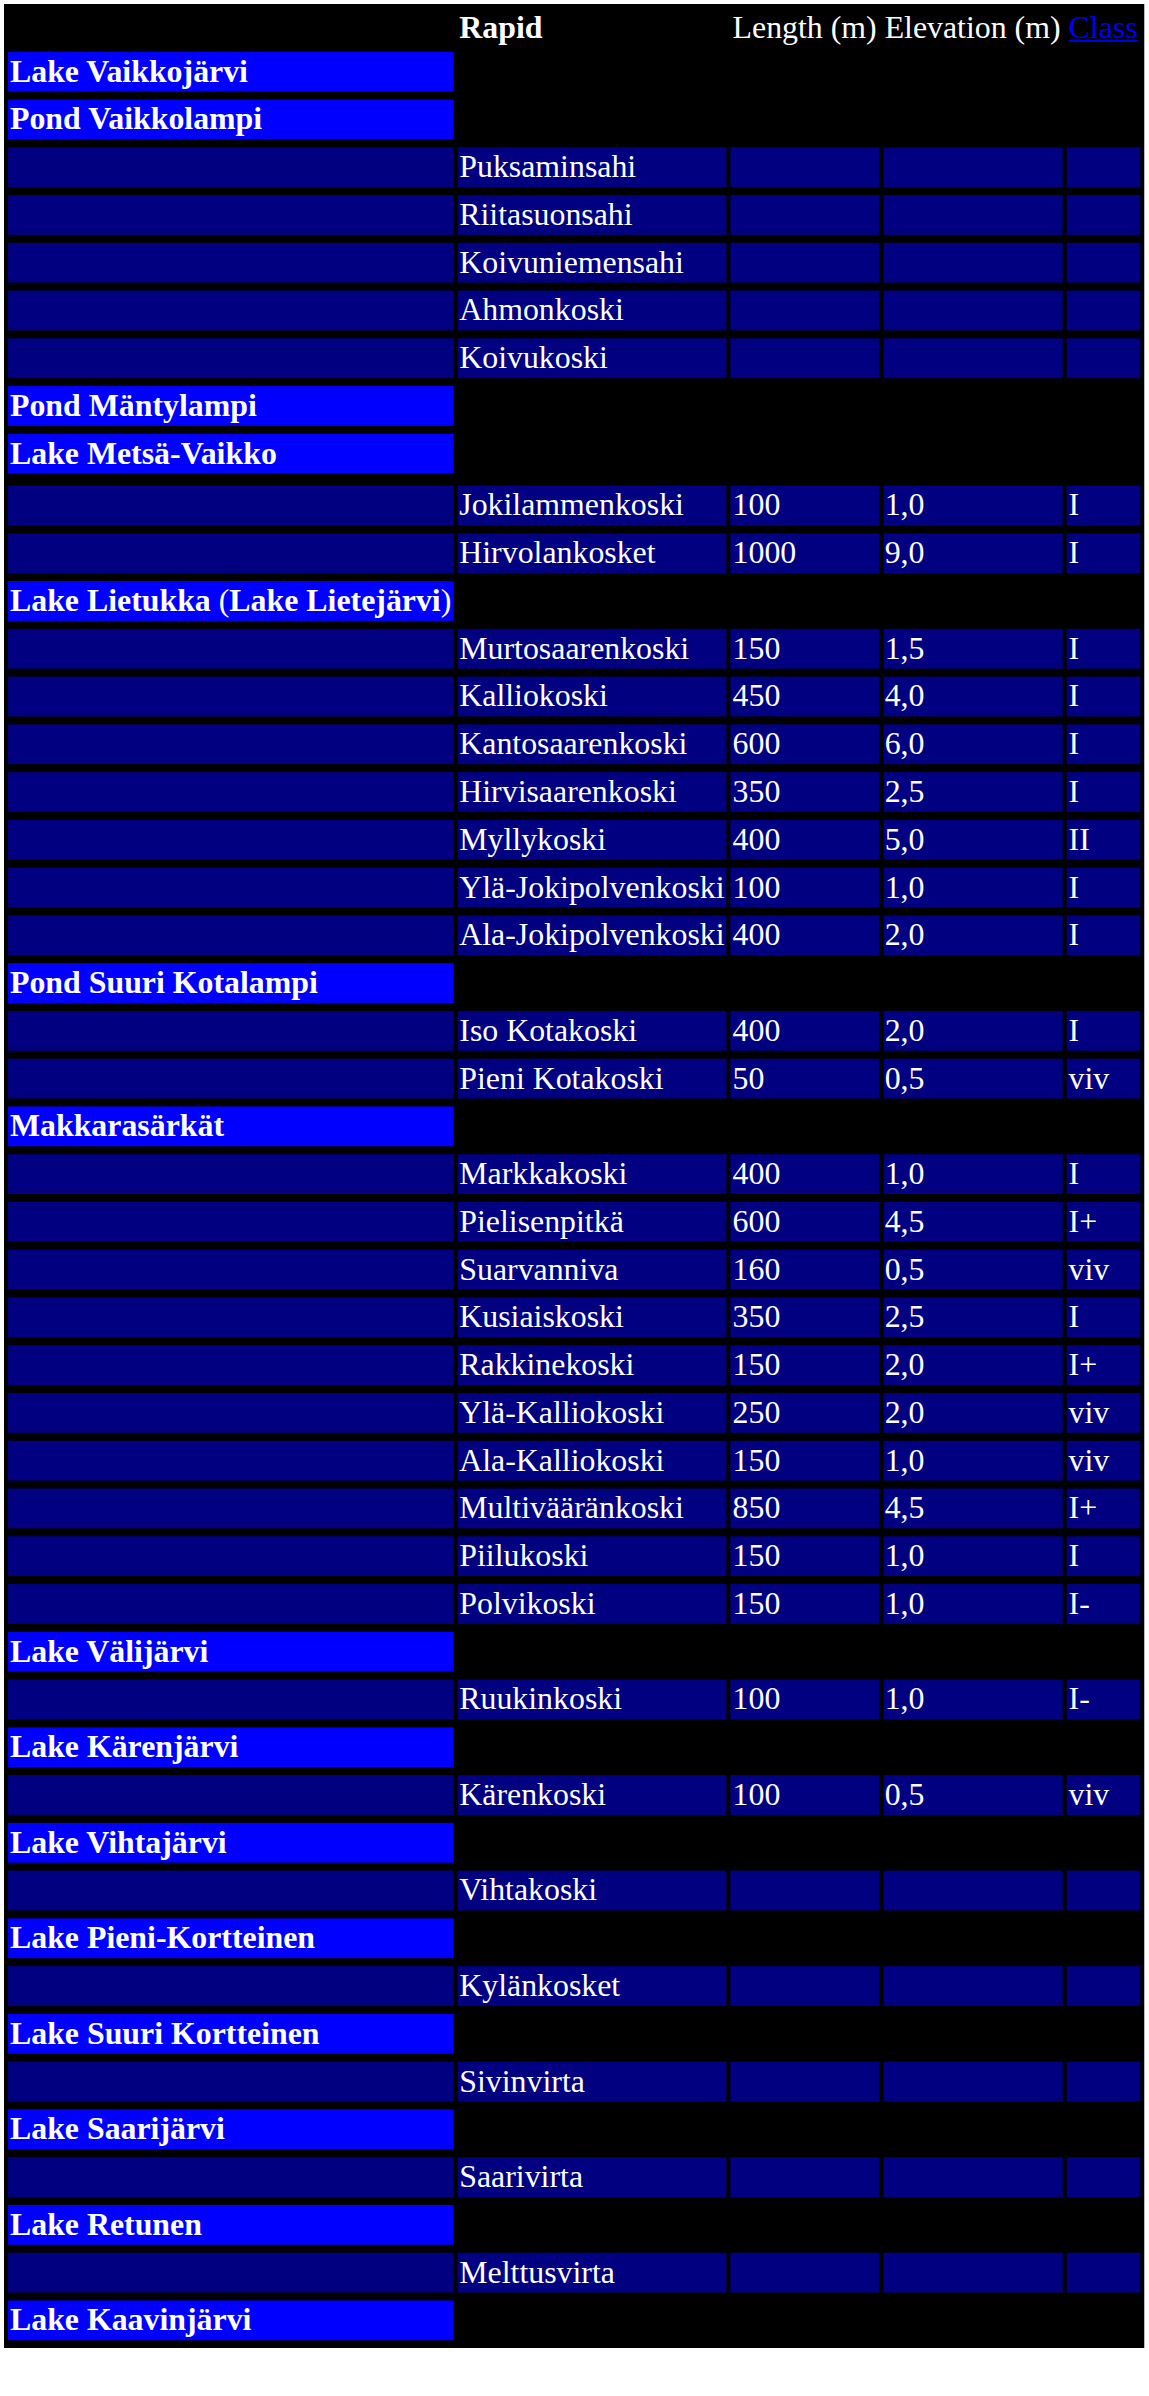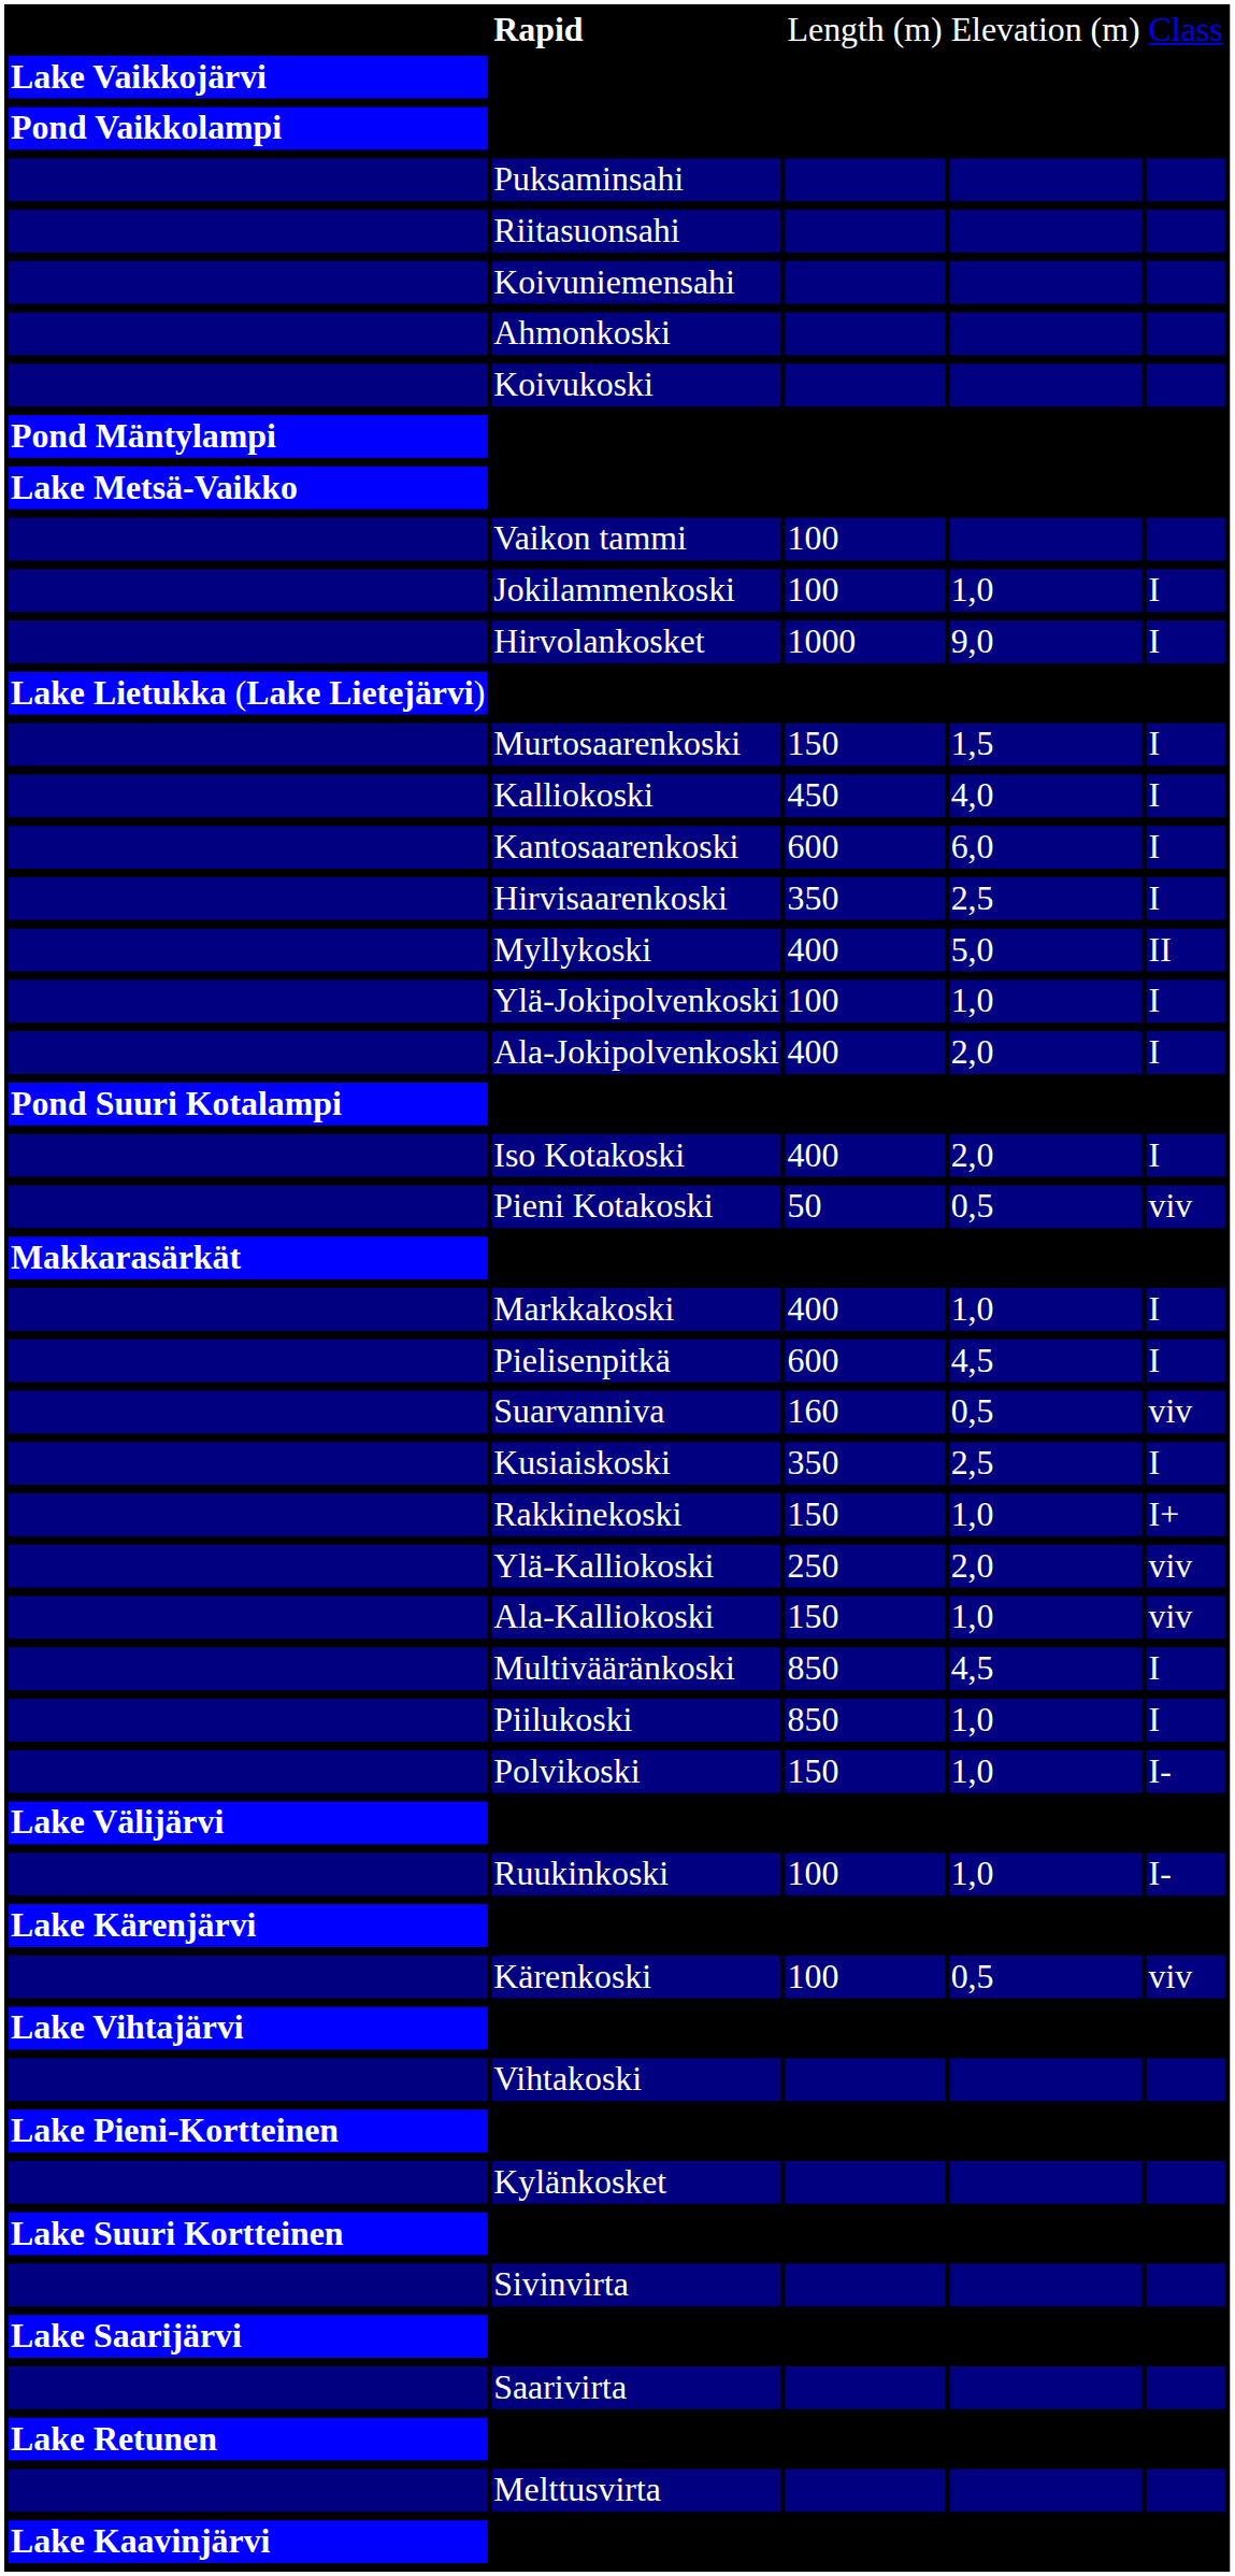+ row: Vaikon tammi | 100
Pielisenpitkä | column 5: I+ -> I
Rakkinekoski | column 4: 2,0 -> 1,0
Multivääränkoski | column 5: I+ -> I
Piilukoski | column 3: 150 -> 850
